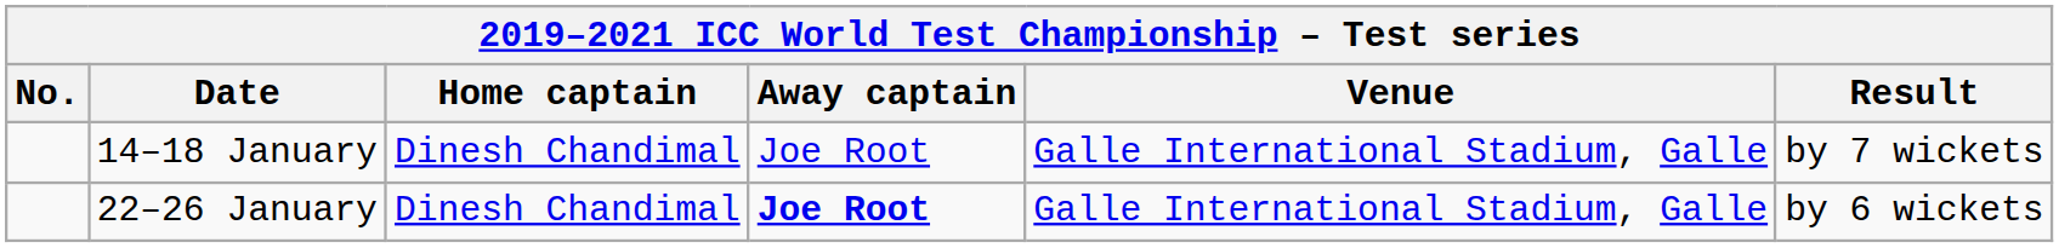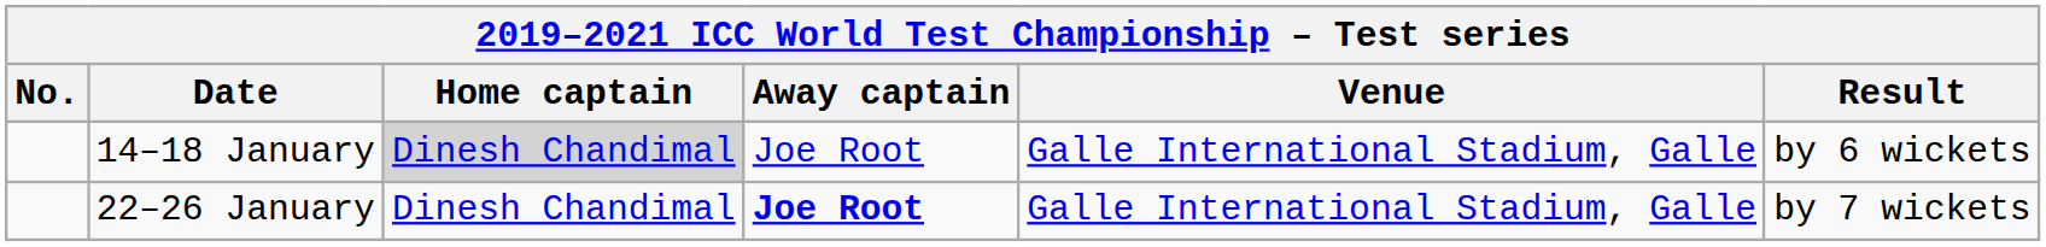14–18 January | Home captain: no background -> lightgrey background
14–18 January | Result: by 7 wickets -> by 6 wickets
22–26 January | Result: by 6 wickets -> by 7 wickets
